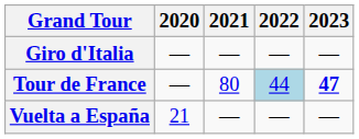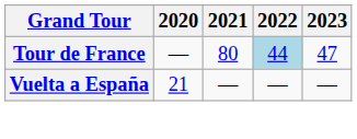- row: Giro d'Italia | — | — | — | —
Tour de France | 2023: bold -> normal
